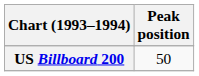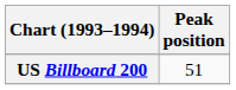US Billboard 200 | Peak position: 50 -> 51
